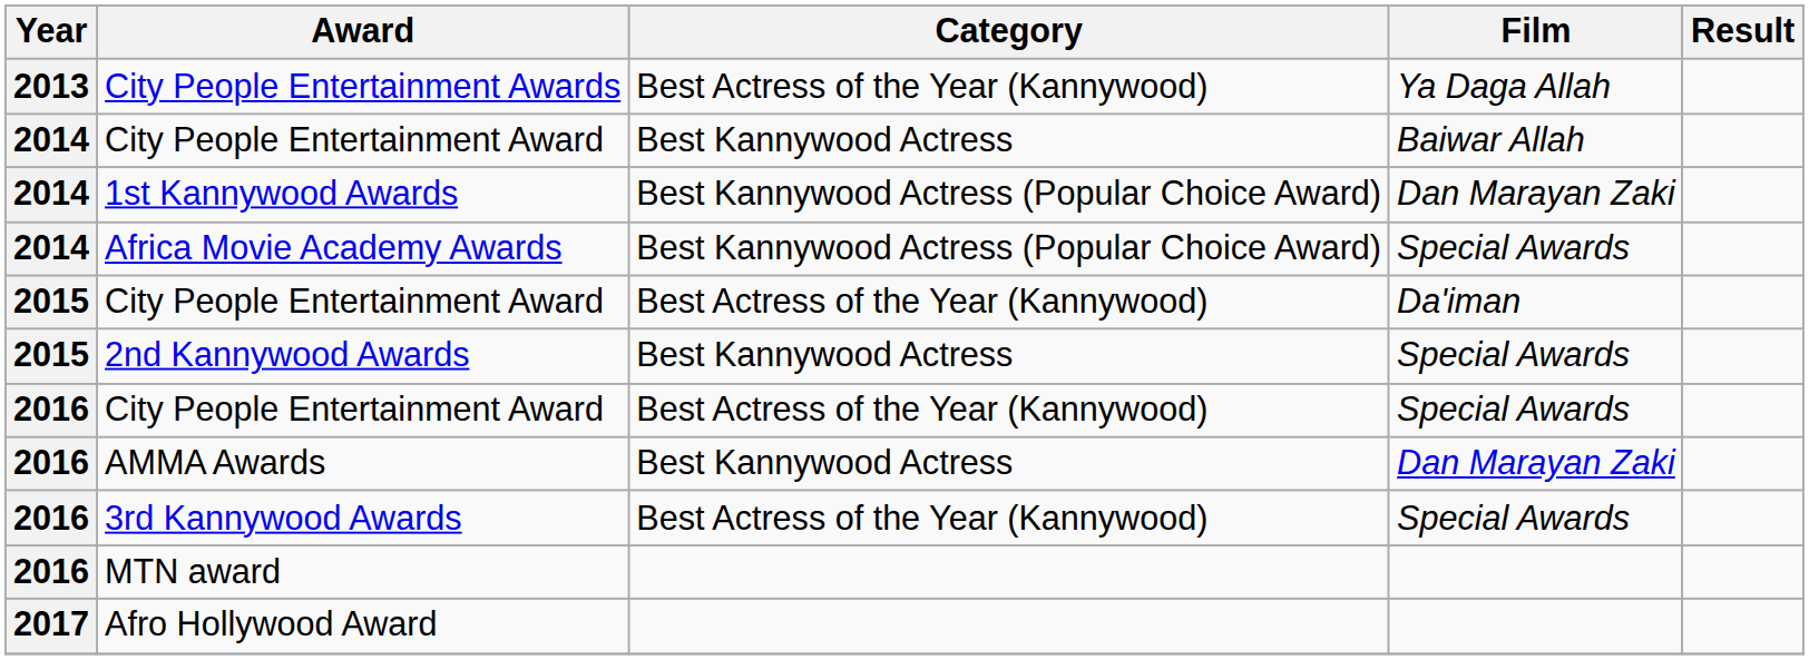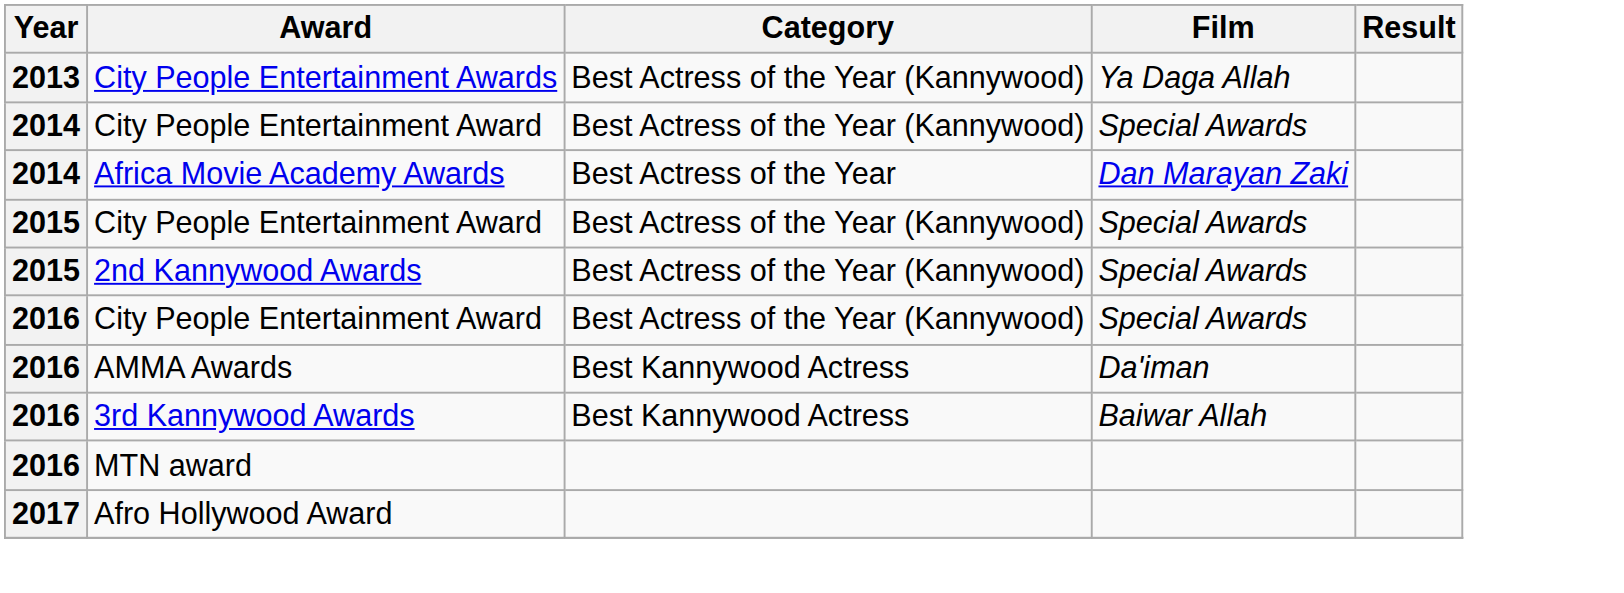2014 / City People Entertainment Award | Category: Best Kannywood Actress -> Best Actress of the Year (Kannywood)
2014 / City People Entertainment Award | Film: Baiwar Allah -> Special Awards
- row: 2014 | 1st Kannywood Awards | Best Kannywood Actress (Popular Choice Award) | Dan Marayan Zaki
Africa Movie Academy Awards | Category: Best Kannywood Actress (Popular Choice Award) -> Best Actress of the Year
Africa Movie Academy Awards | Film: Special Awards -> Dan Marayan Zaki
2015 / City People Entertainment Award | Film: Da'iman -> Special Awards
2nd Kannywood Awards | Category: Best Kannywood Actress -> Best Actress of the Year (Kannywood)
AMMA Awards | Film: Dan Marayan Zaki -> Da'iman
3rd Kannywood Awards | Category: Best Actress of the Year (Kannywood) -> Best Kannywood Actress
3rd Kannywood Awards | Film: Special Awards -> Baiwar Allah
